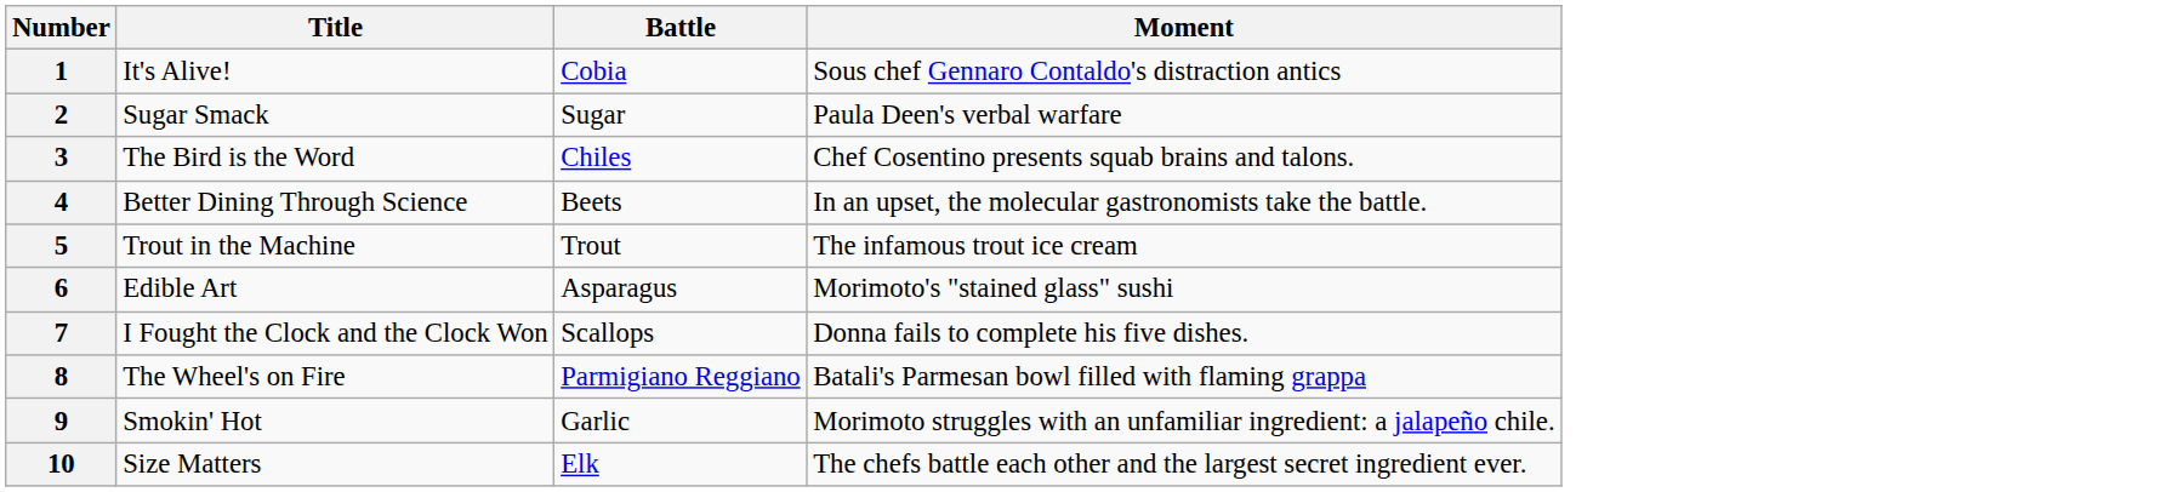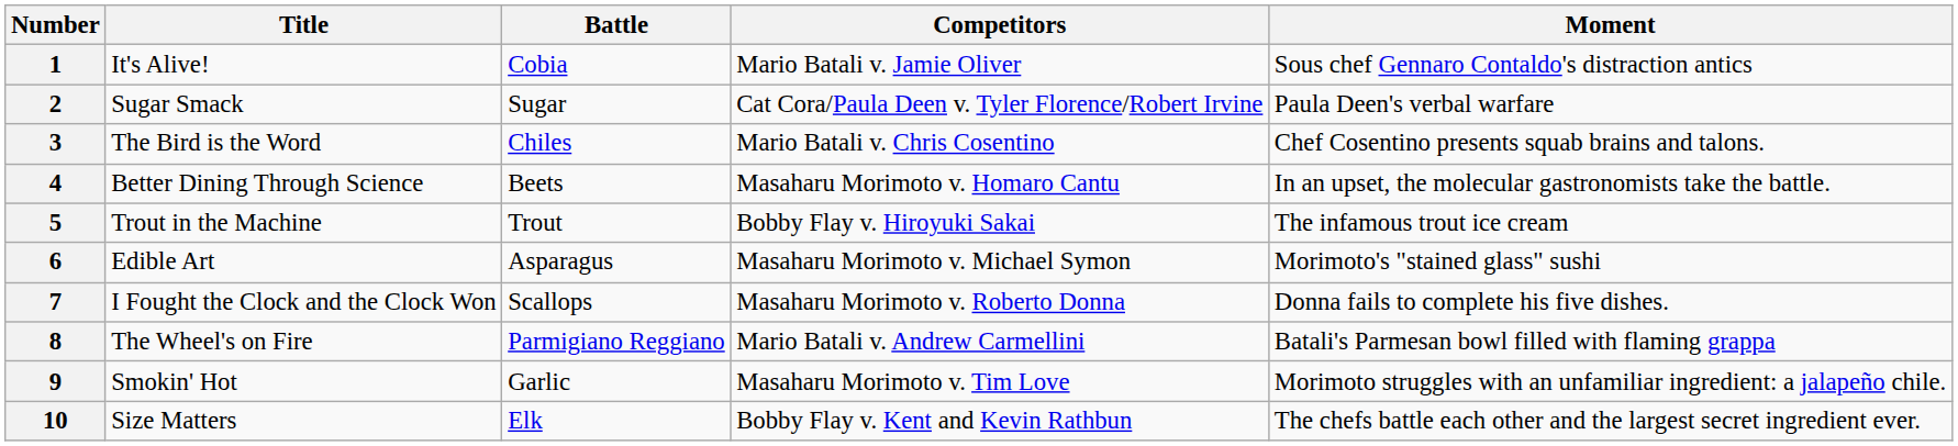+ column: Competitors | Mario Batali v. Jamie Oliver | Cat Cora/Paula Deen v. Tyler Florence/Robert Irvine | Mario Batali v. Chris Cosentino | Masaharu Morimoto v. Homaro Cantu | Bobby Flay v. Hiroyuki Sakai | Masaharu Morimoto v. Michael Symon | Masaharu Morimoto v. Roberto Donna | Mario Batali v. Andrew Carmellini | Masaharu Morimoto v. Tim Love | Bobby Flay v. Kent and Kevin Rathbun
